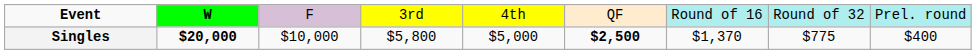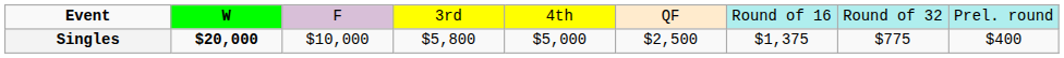Singles | column 6: bold -> normal
Singles | column 7: $1,370 -> $1,375
